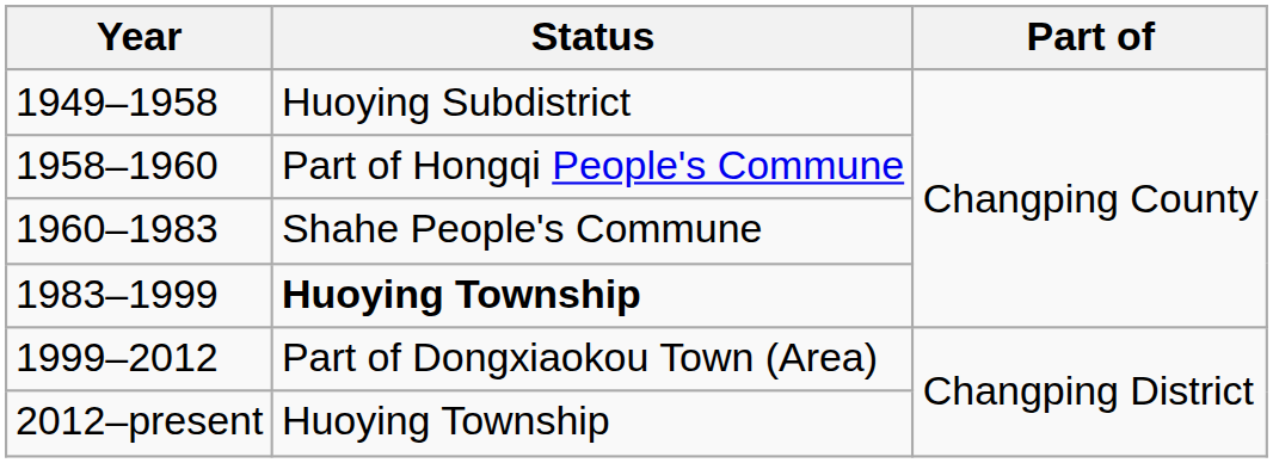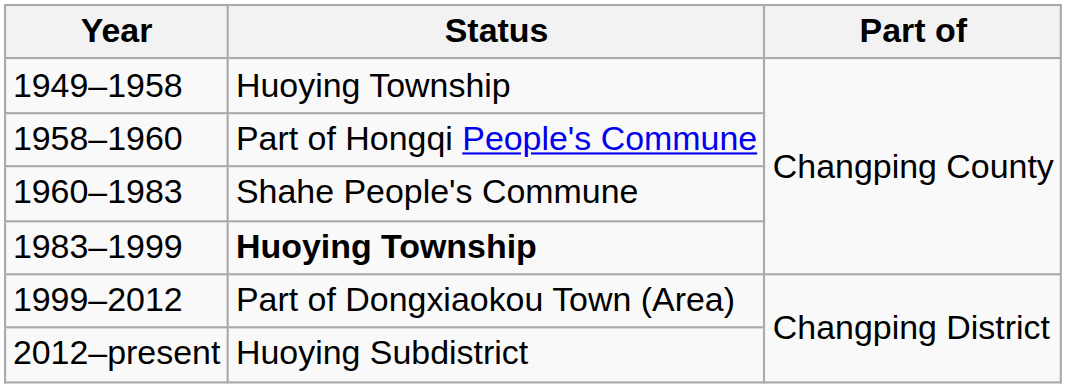1949–1958 | Status: Huoying Subdistrict -> Huoying Township
2012–present | Status: Huoying Township -> Huoying Subdistrict
